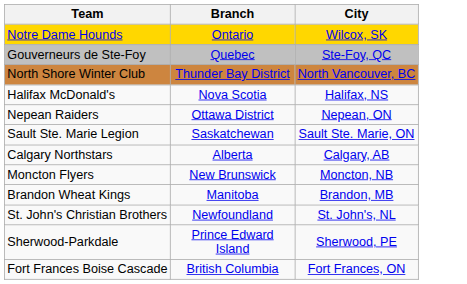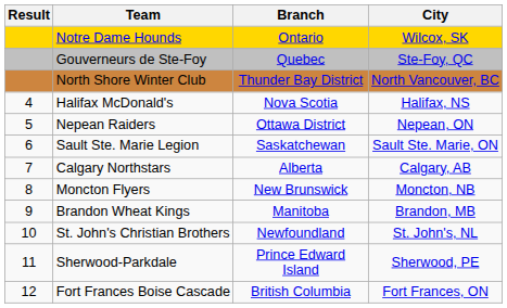+ column: Result | 4 | 5 | 6 | 7 | 8 | 9 | 10 | 11 | 12
